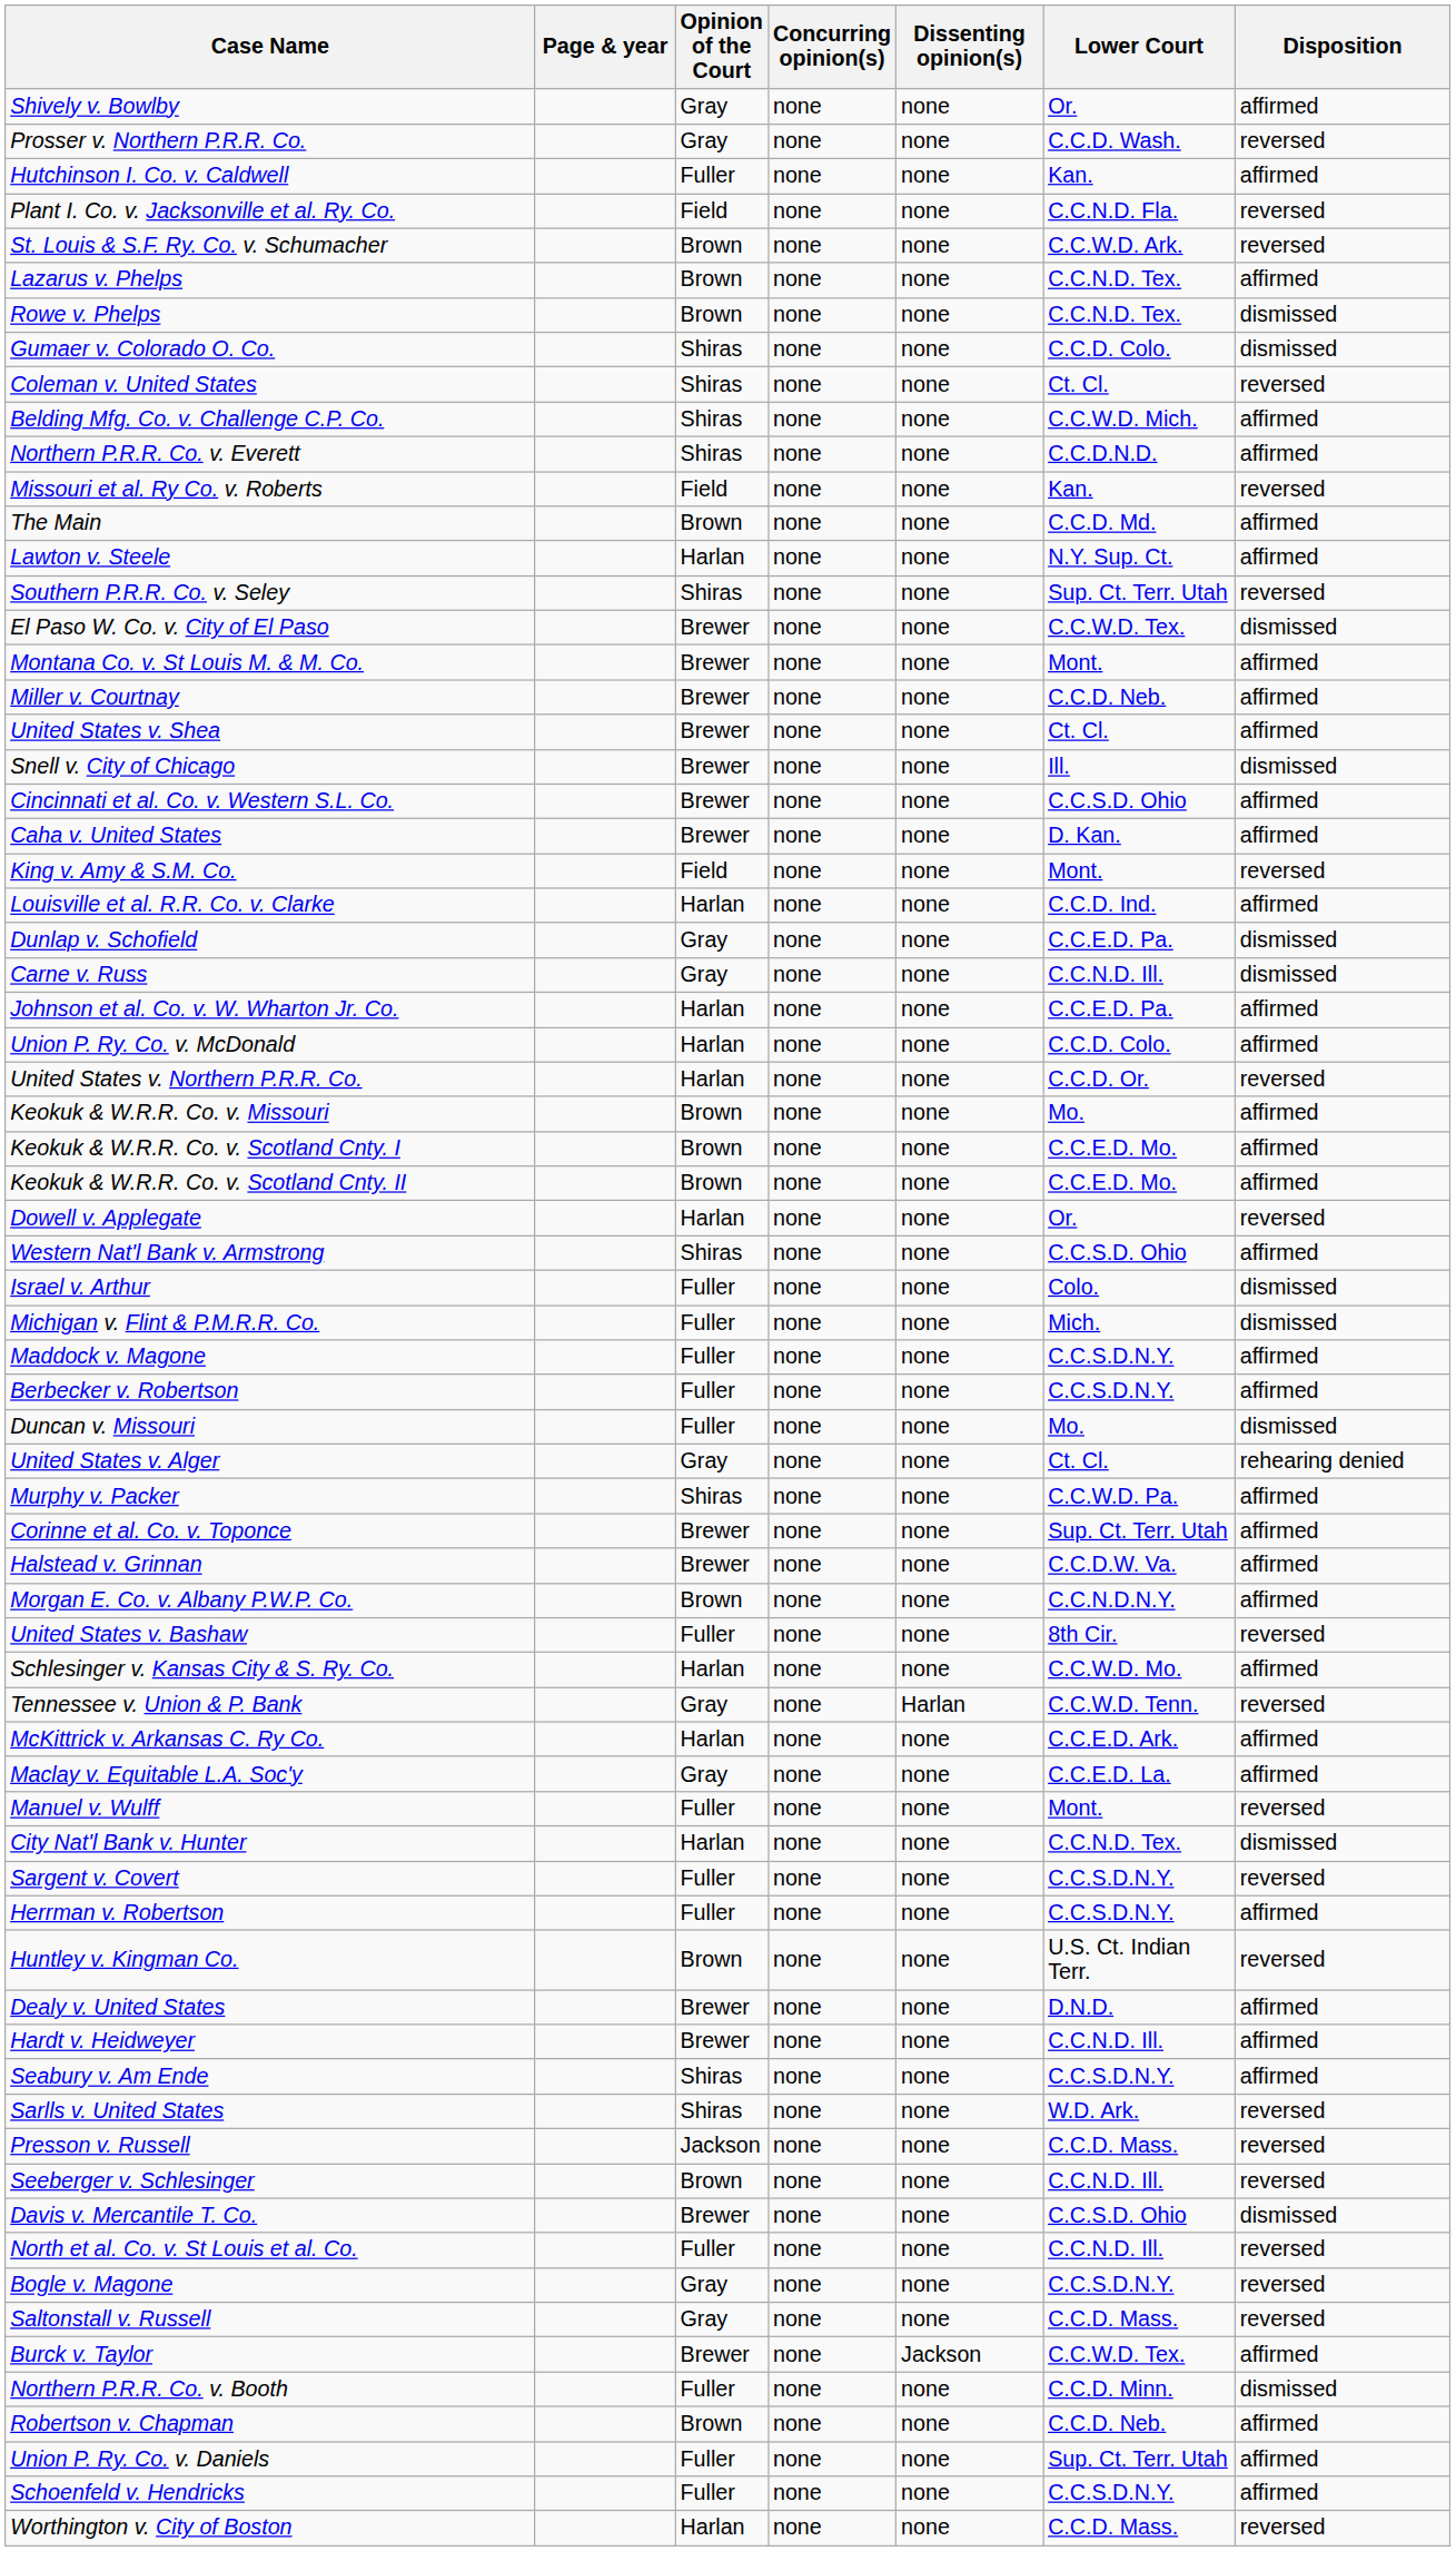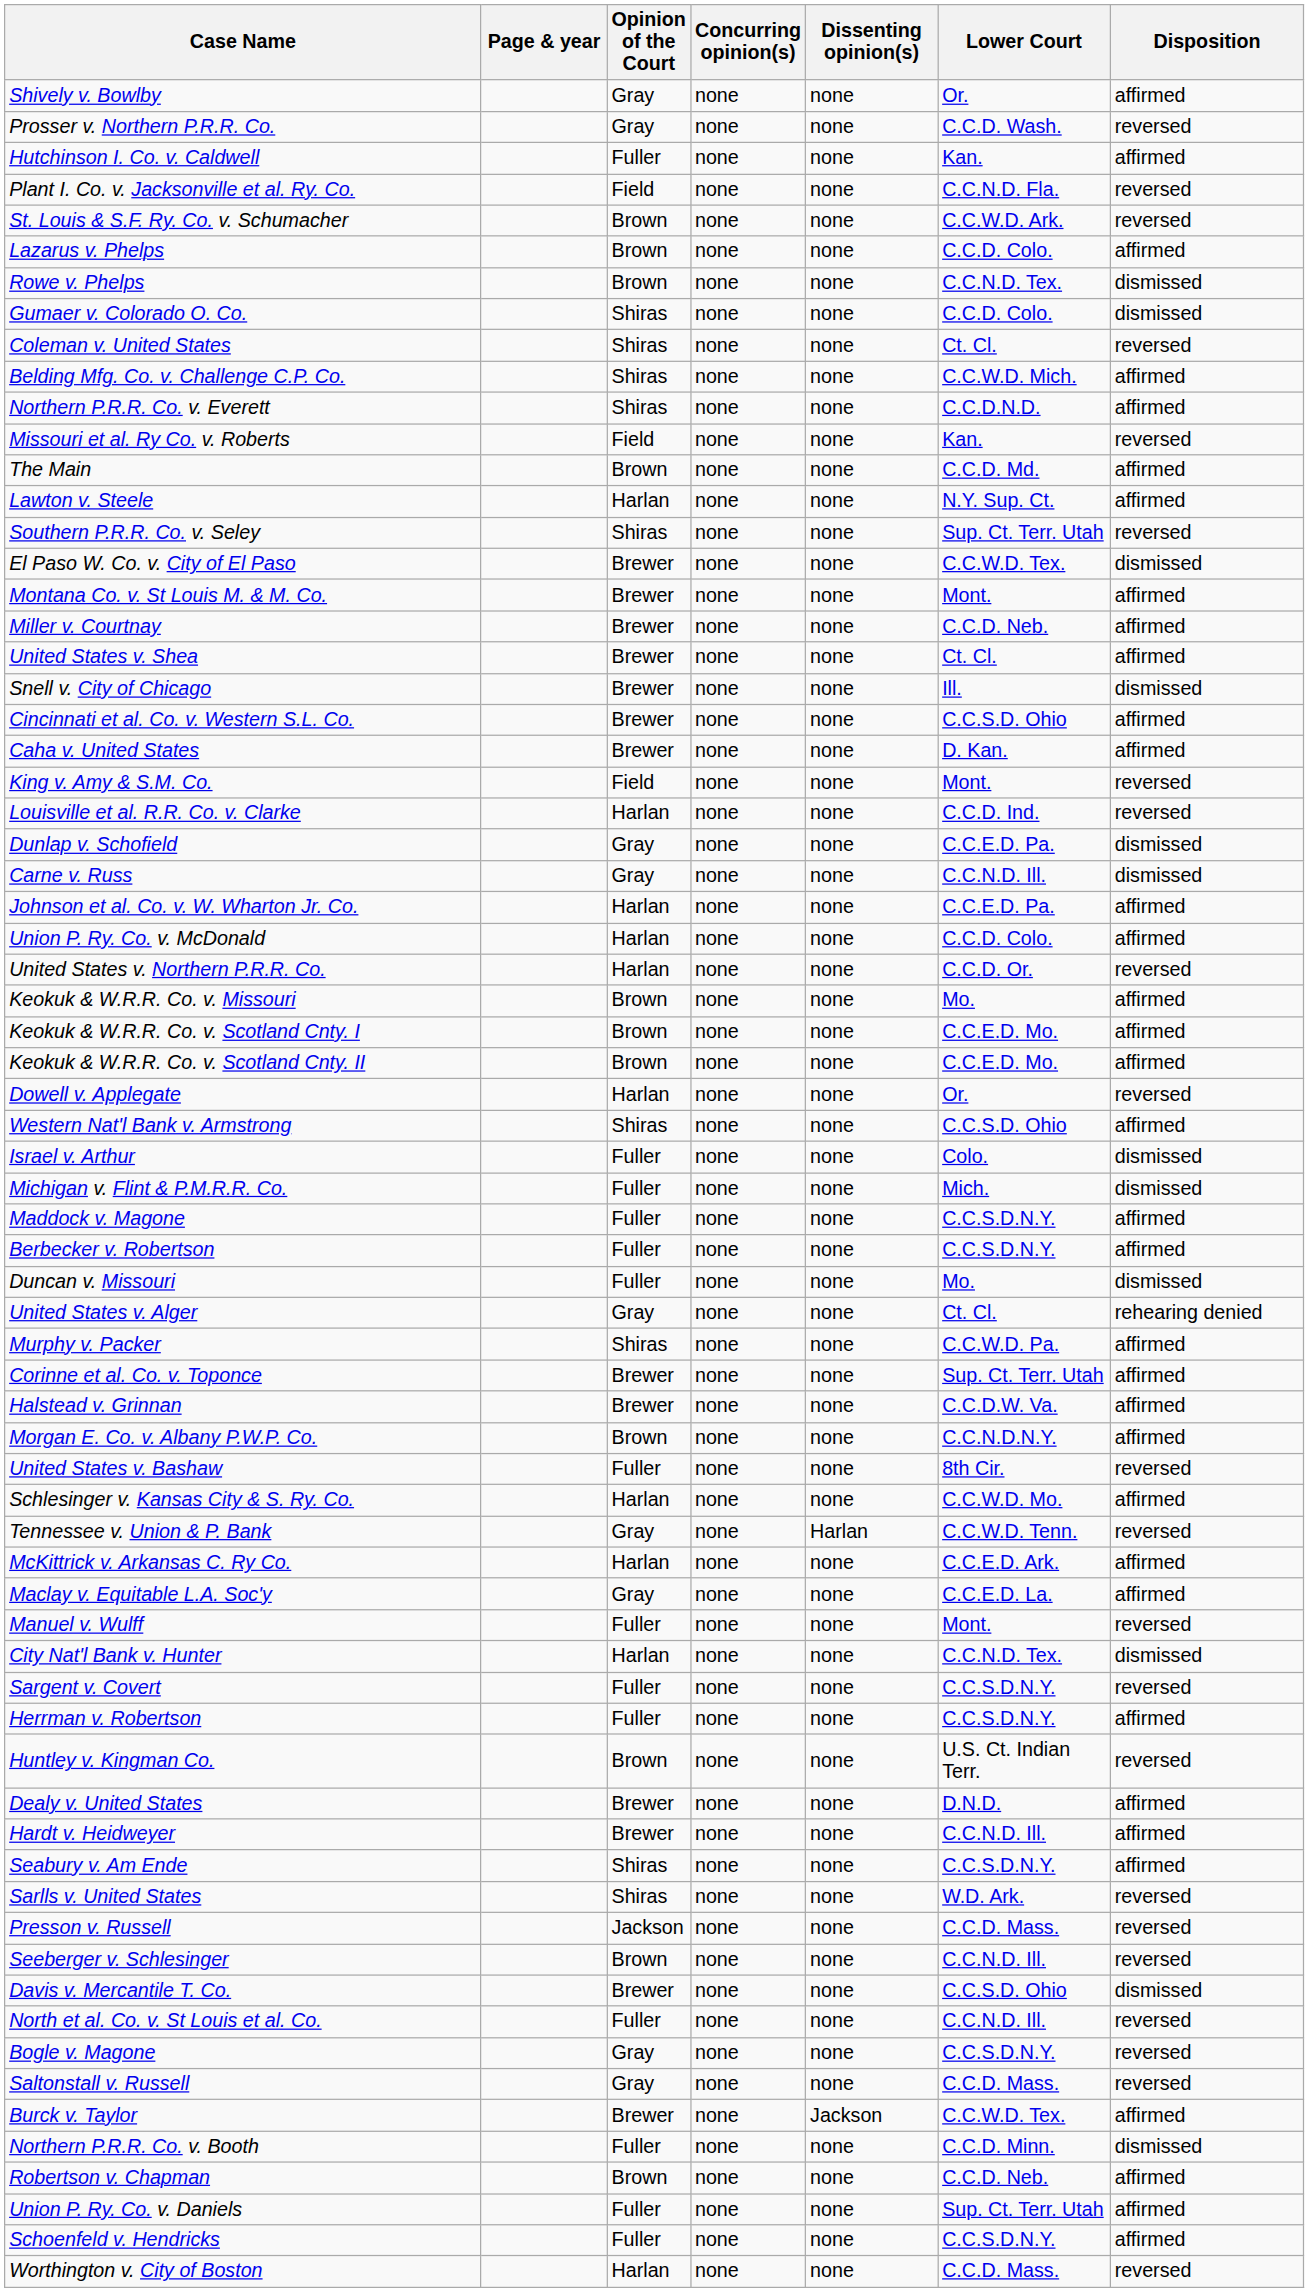Lazarus v. Phelps | Lower Court: C.C.N.D. Tex. -> C.C.D. Colo.
Louisville et al. R.R. Co. v. Clarke | Disposition: affirmed -> reversed
